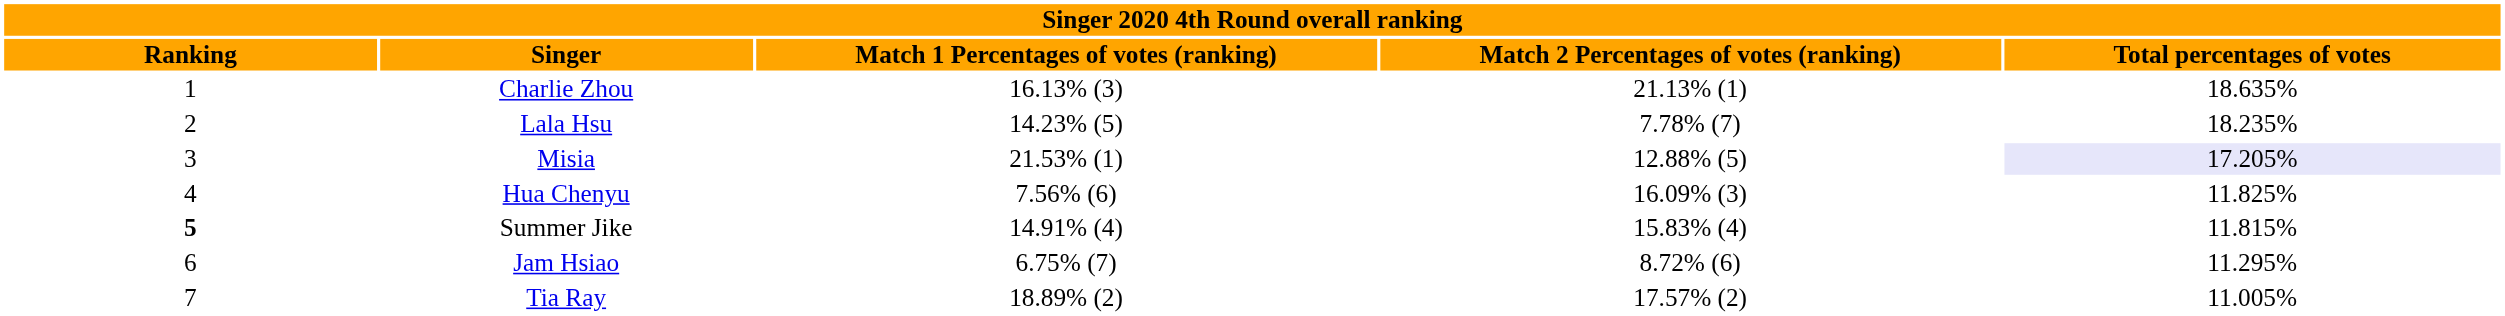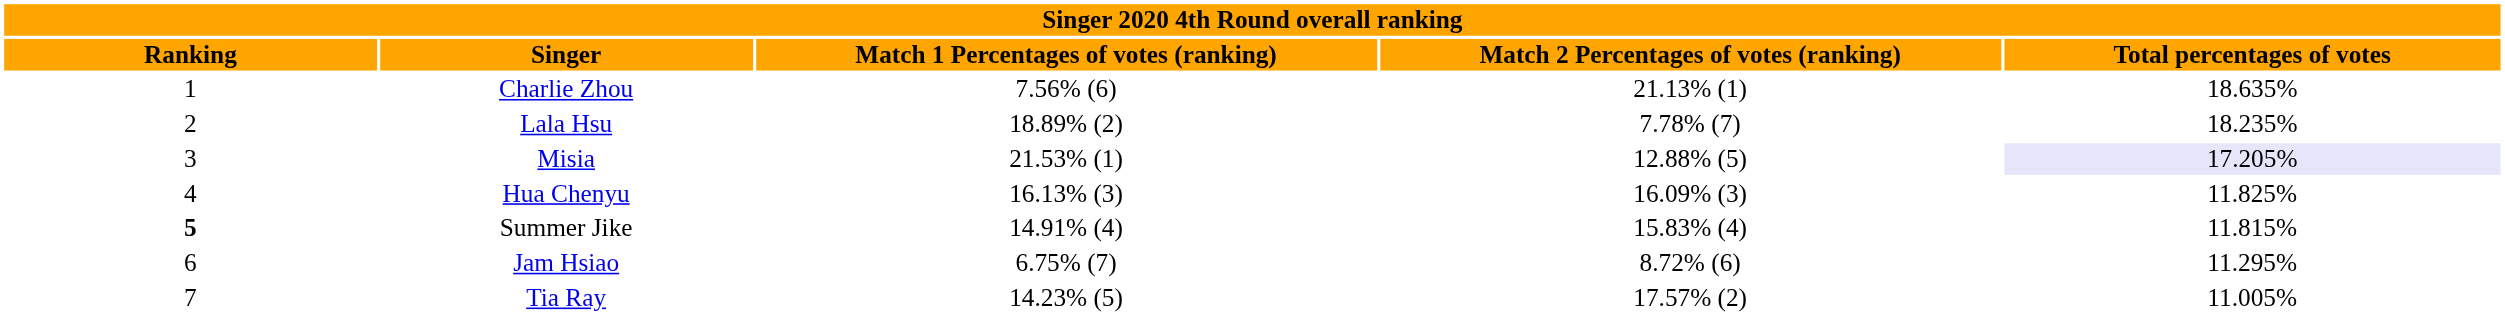Charlie Zhou | column 3: 16.13% (3) -> 7.56% (6)
Lala Hsu | column 3: 14.23% (5) -> 18.89% (2)
Hua Chenyu | column 3: 7.56% (6) -> 16.13% (3)
Tia Ray | column 3: 18.89% (2) -> 14.23% (5)
